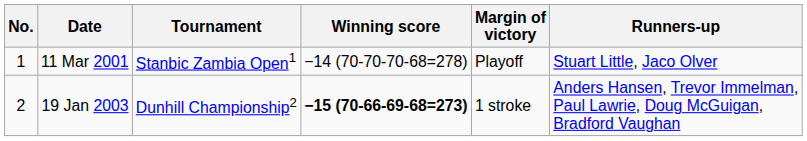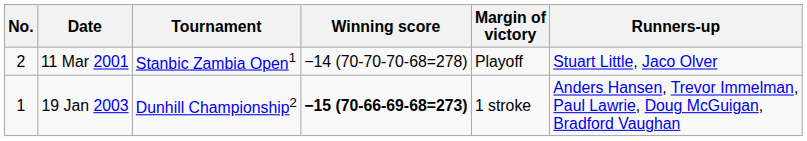11 Mar 2001 | No.: 1 -> 2
19 Jan 2003 | No.: 2 -> 1
